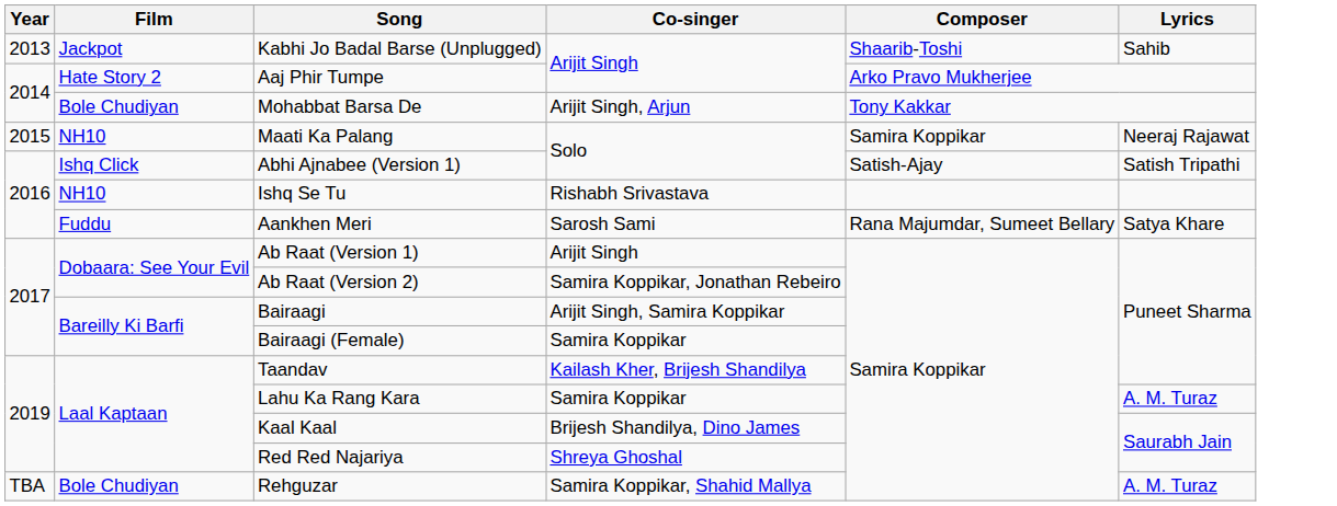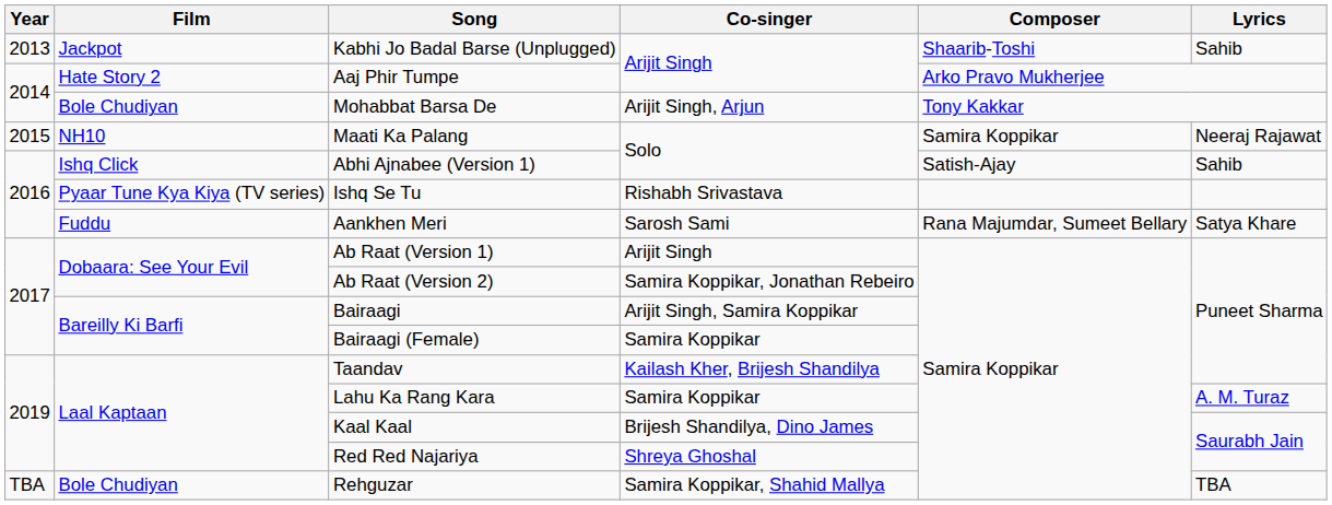Abhi Ajnabee (Version 1) | Lyrics: Satish Tripathi -> Sahib
Ishq Se Tu | Film: NH10 -> Pyaar Tune Kya Kiya (TV series)
Rehguzar | Lyrics: A. M. Turaz -> TBA
